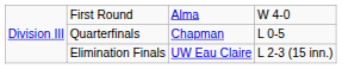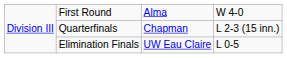Quarterfinals | column 4: L 0-5 -> L 2-3 (15 inn.)
Elimination Finals | column 4: L 2-3 (15 inn.) -> L 0-5
